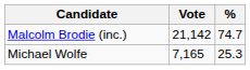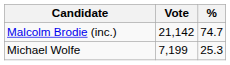Michael Wolfe | Vote: 7,165 -> 7,199
